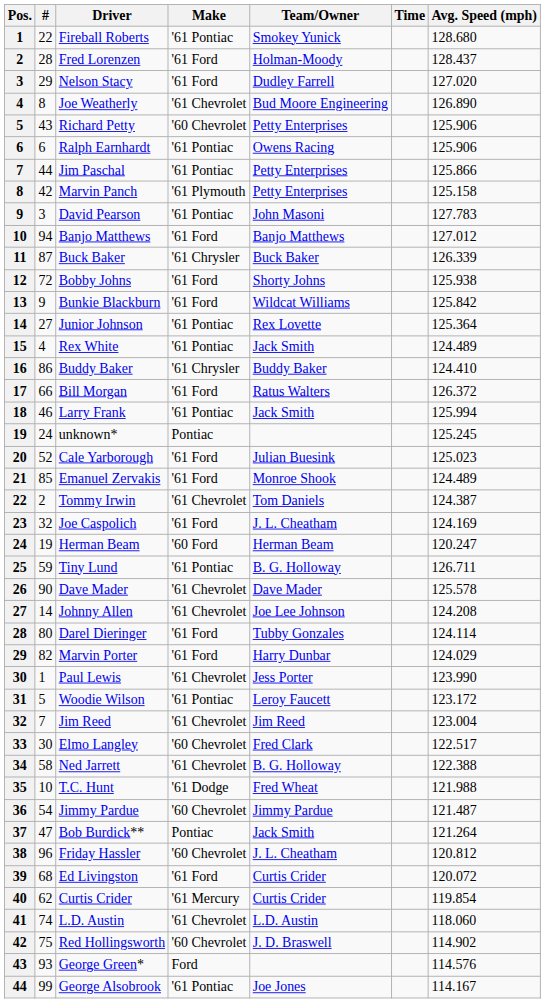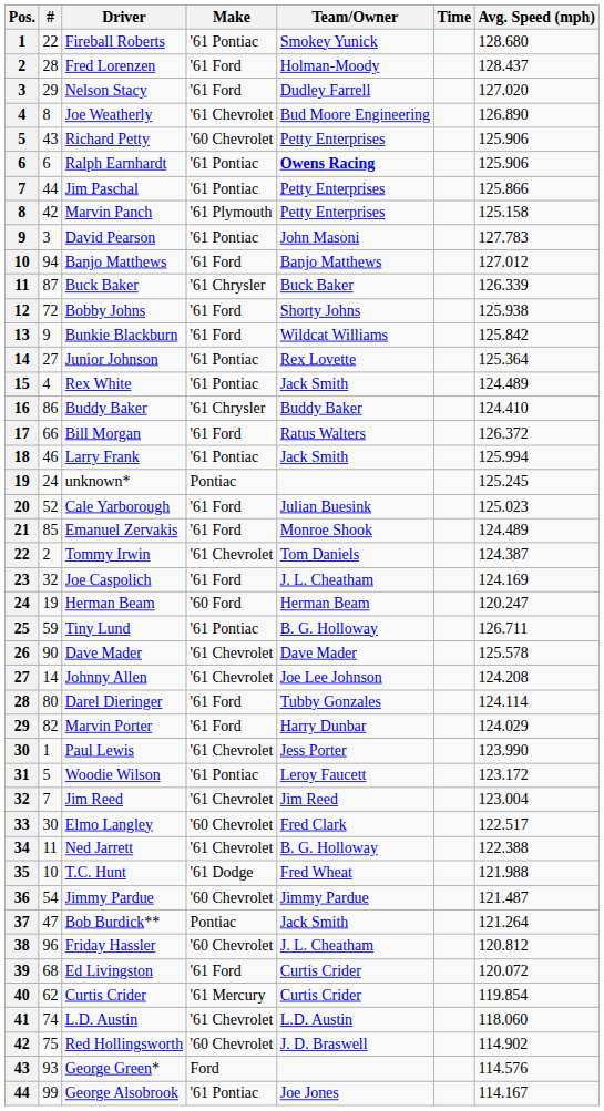Ralph Earnhardt | Team/Owner: normal -> bold
Ned Jarrett | #: 58 -> 11
